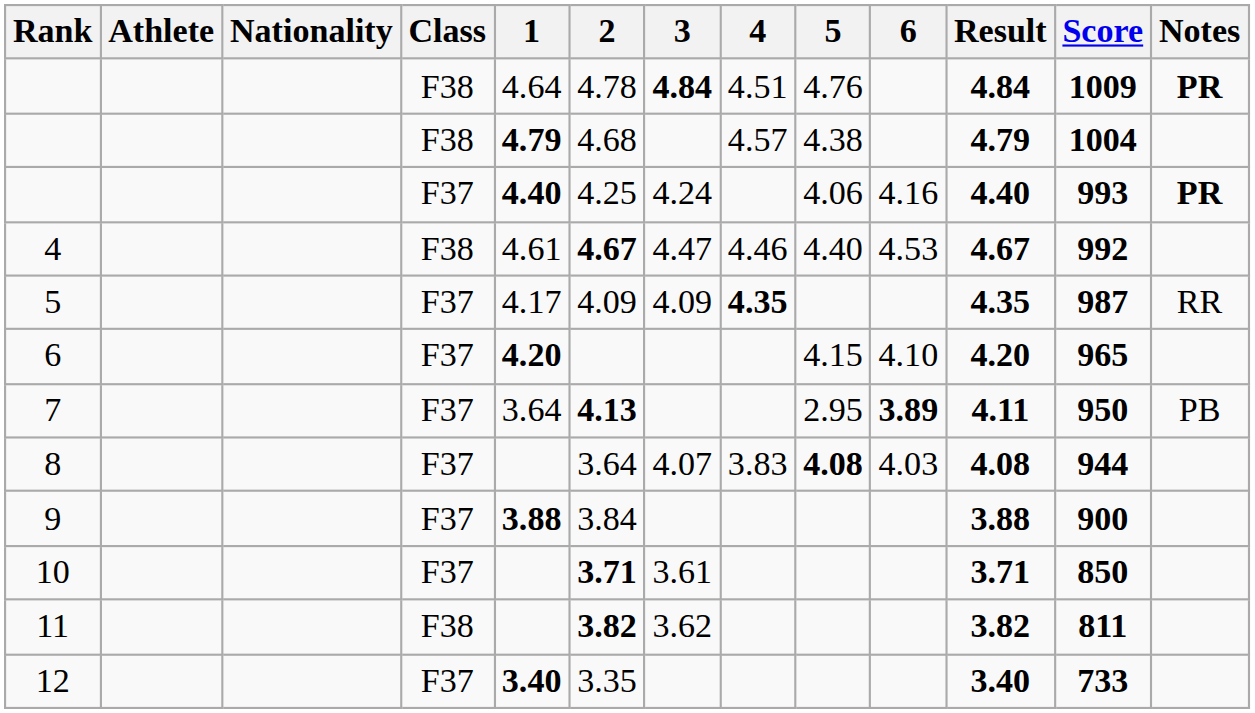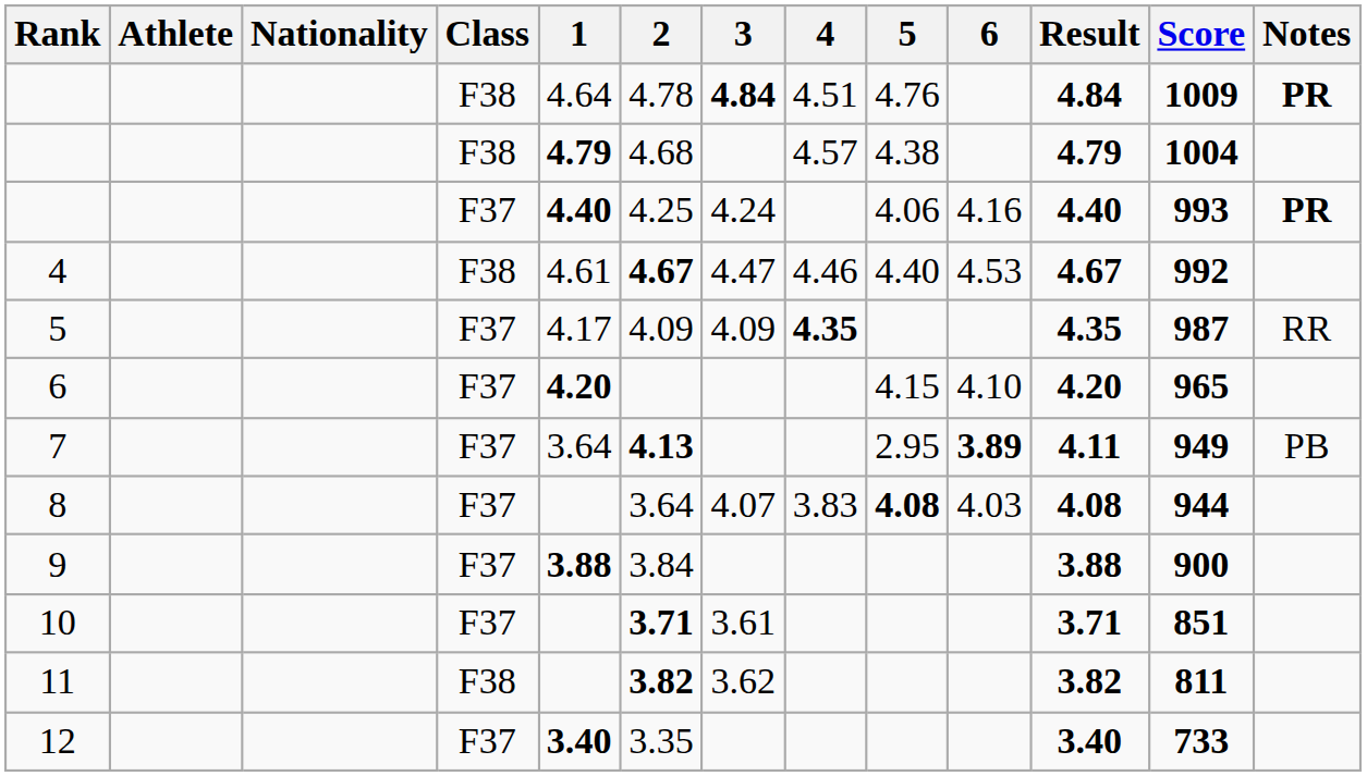7 | Score: 950 -> 949
10 | Score: 850 -> 851
